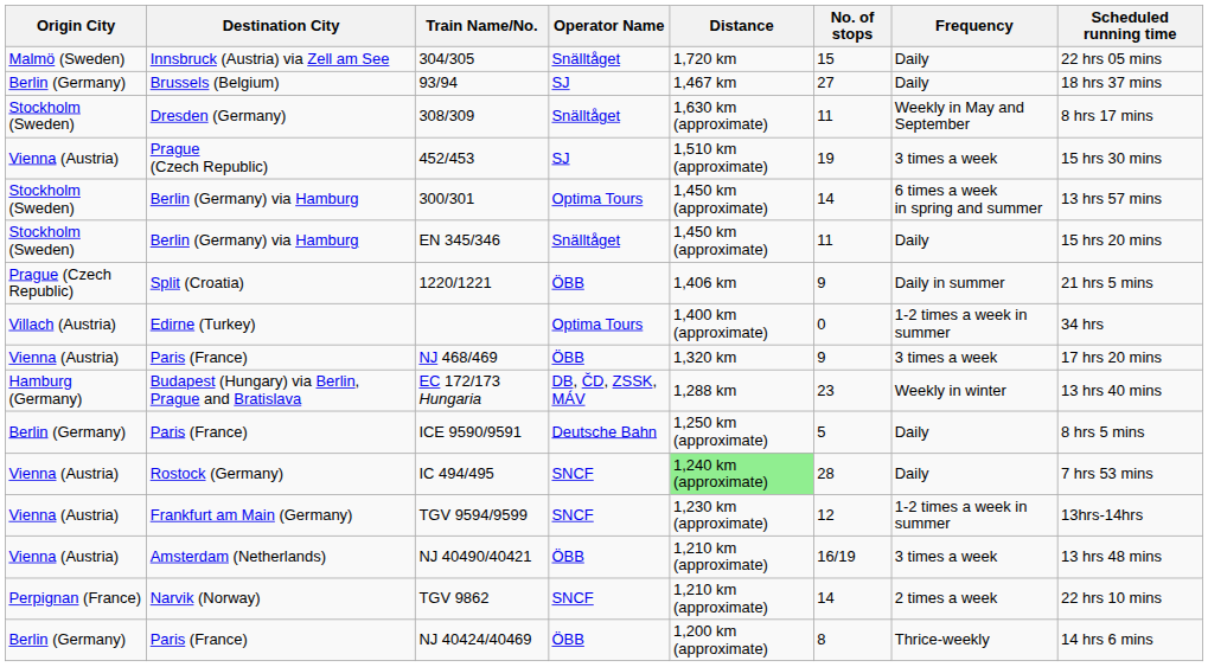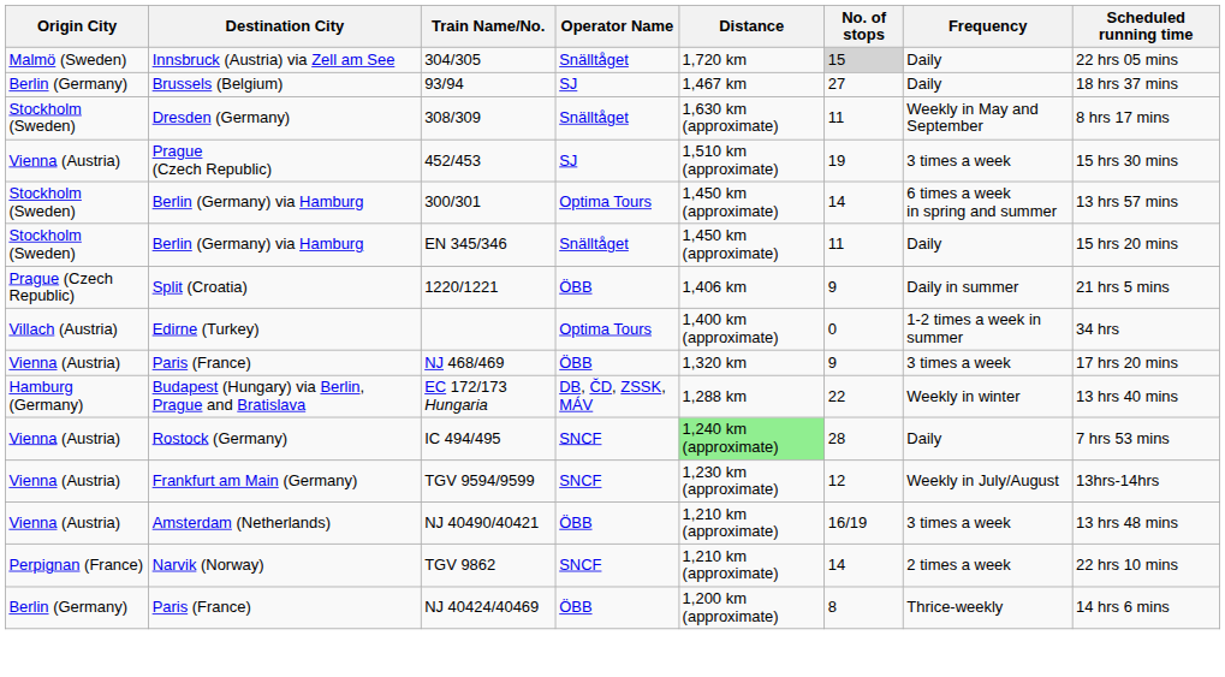304/305 | No. of stops: no background -> lightgrey background
EC 172/173 Hungaria | No. of stops: 23 -> 22
- row: Berlin (Germany) | Paris (France) | ICE 9590/9591 | Deutsche Bahn | 1,250 km (approximate) | 5 | Daily | 8 hrs 5 mins
TGV 9594/9599 | Frequency: 1-2 times a week in summer -> Weekly in July/August
